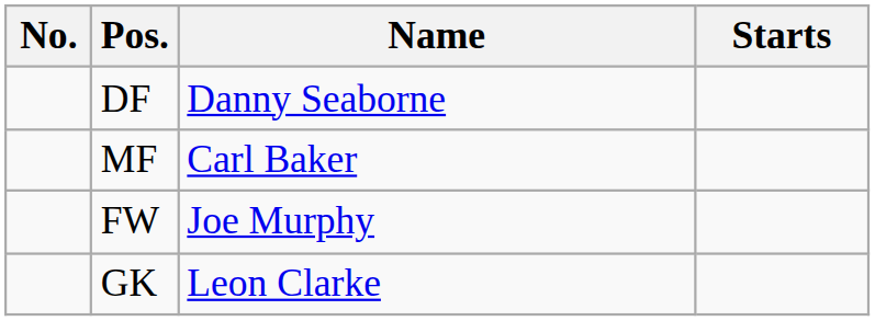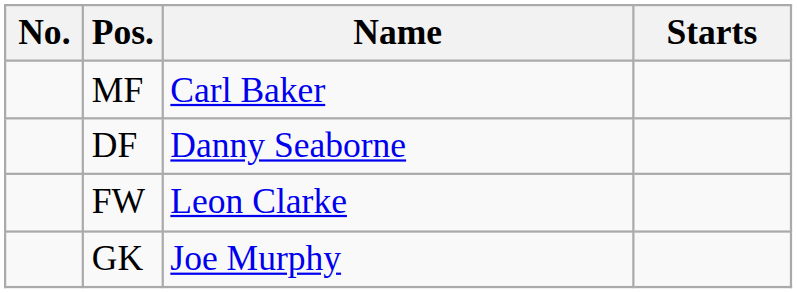rows swapped: MF <-> DF
FW | Name: Joe Murphy -> Leon Clarke
GK | Name: Leon Clarke -> Joe Murphy
